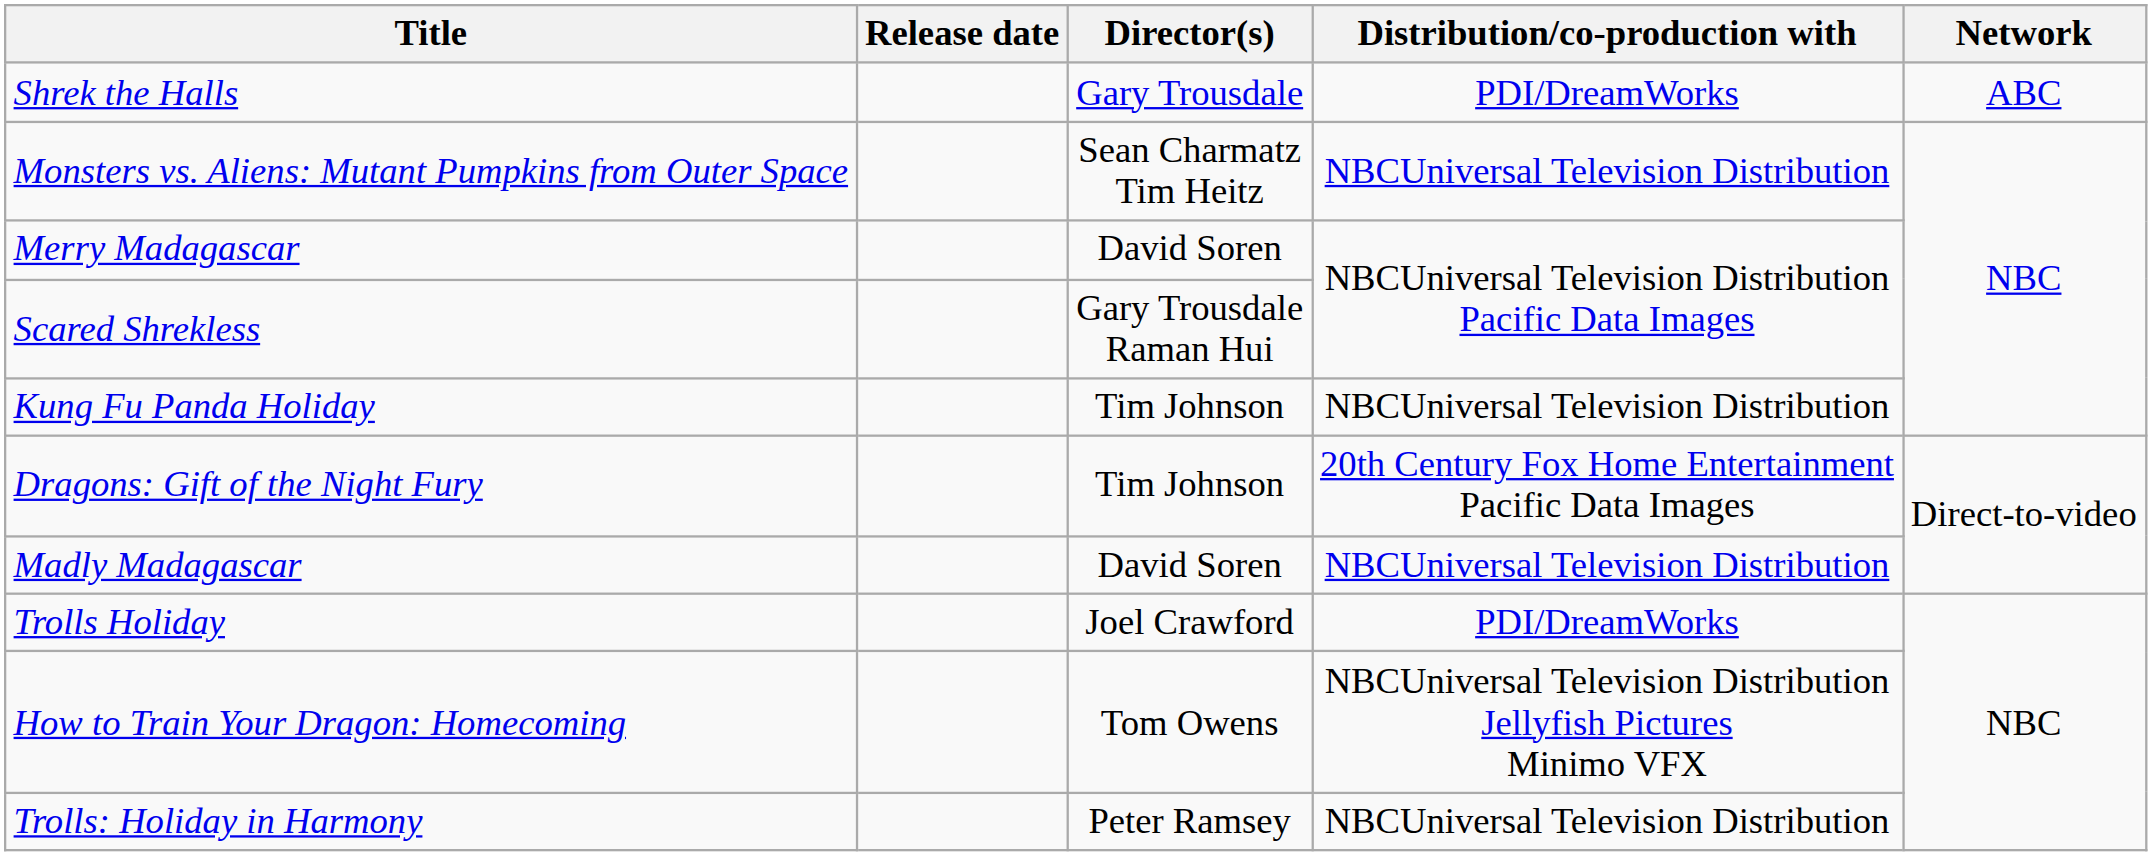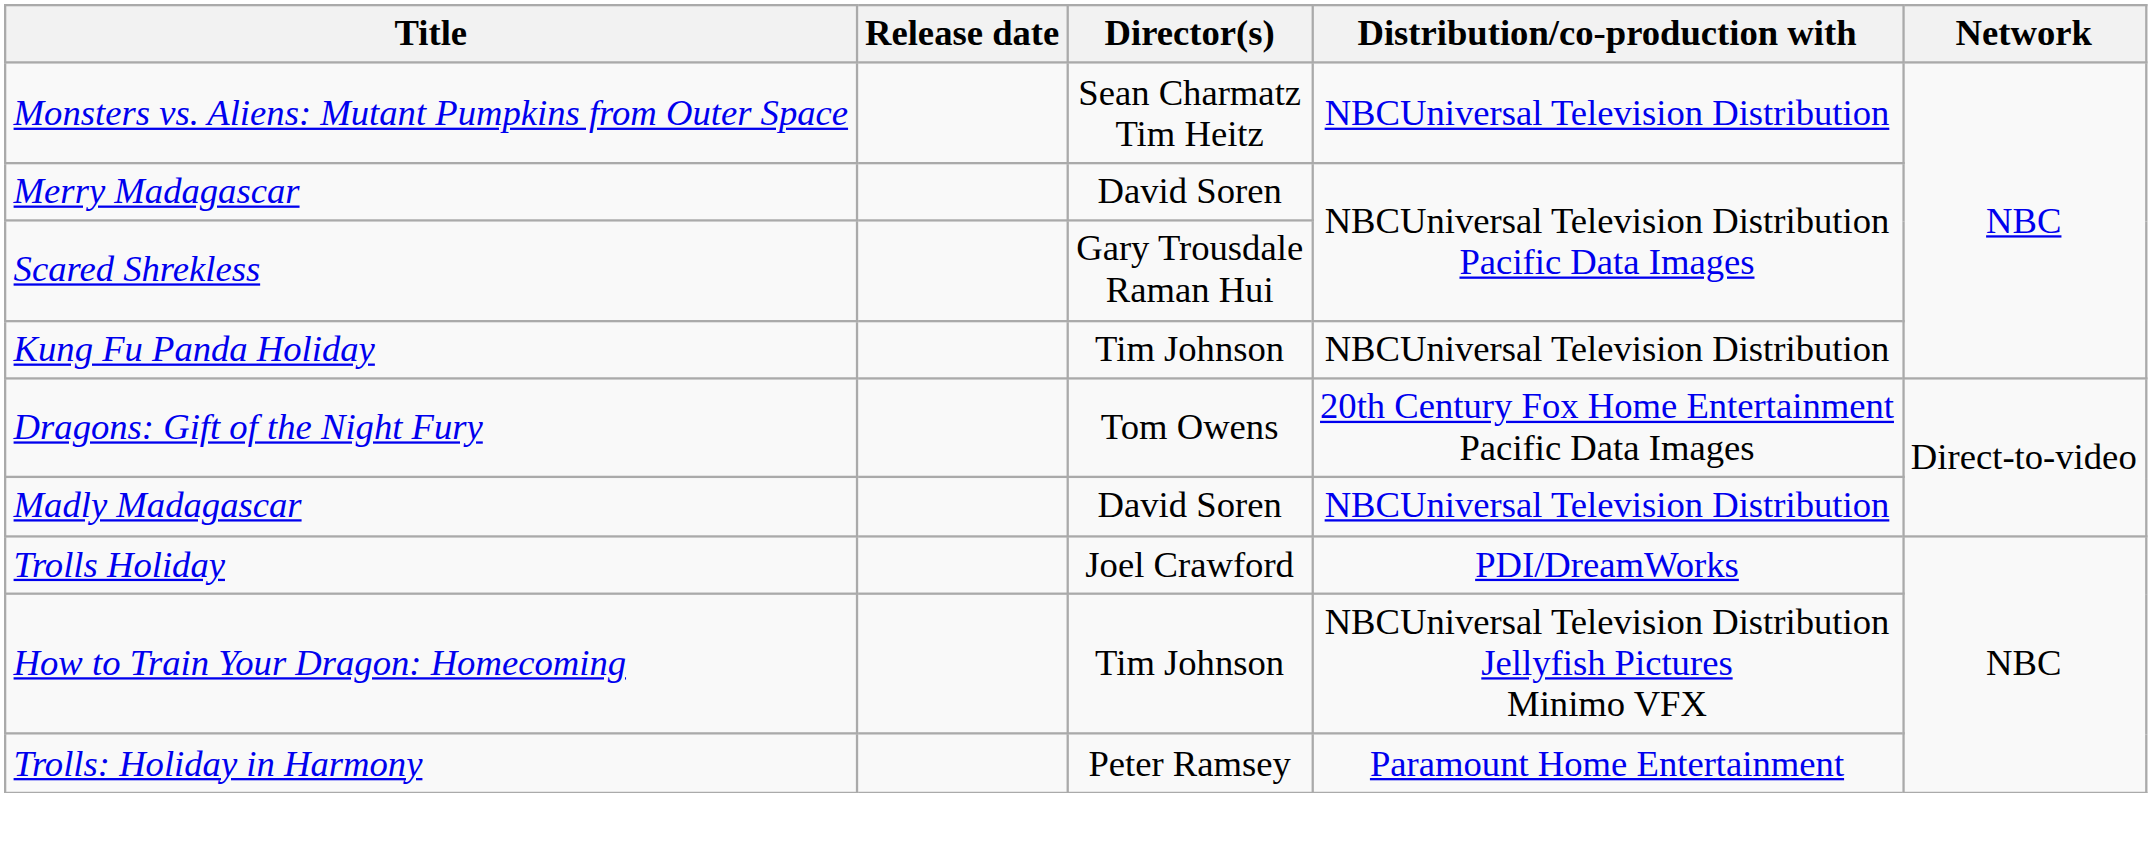- row: Shrek the Halls | Gary Trousdale | PDI/DreamWorks | ABC
Dragons: Gift of the Night Fury | Director(s): Tim Johnson -> Tom Owens
How to Train Your Dragon: Homecoming | Director(s): Tom Owens -> Tim Johnson
Trolls: Holiday in Harmony | Distribution/co-production with: NBCUniversal Television Distribution -> Paramount Home Entertainment
